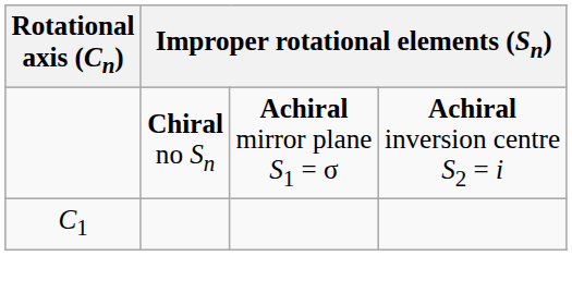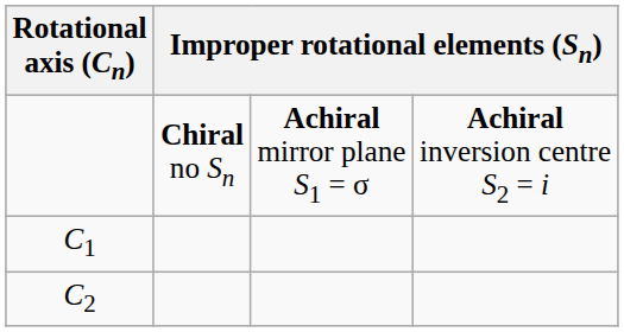+ row: C2
